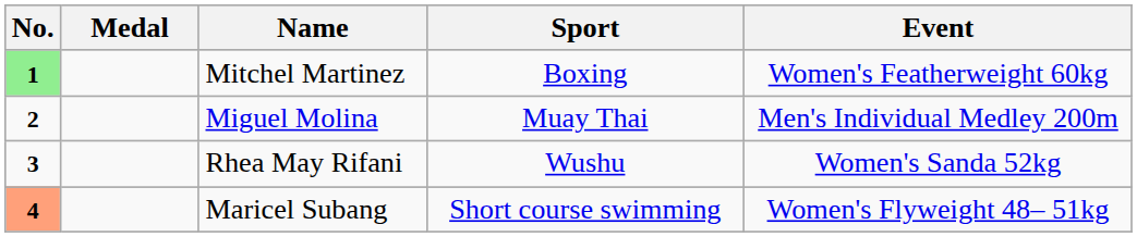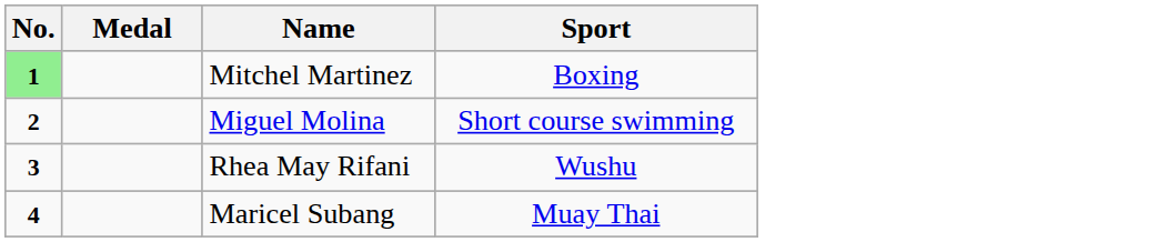- column: Event | Women's Featherweight 60kg | Men's Individual Medley 200m | Women's Sanda 52kg | Women's Flyweight 48– 51kg
Miguel Molina | Sport: Muay Thai -> Short course swimming
Maricel Subang | No.: lightsalmon background -> no background
Maricel Subang | Sport: Short course swimming -> Muay Thai
